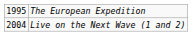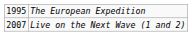Live on the Next Wave (1 and 2) | column 1: 2004 -> 2007
